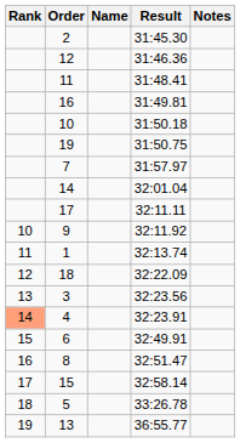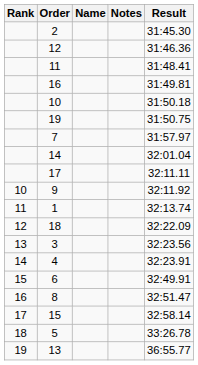columns swapped: Result <-> Notes
4 | Rank: lightsalmon background -> no background
